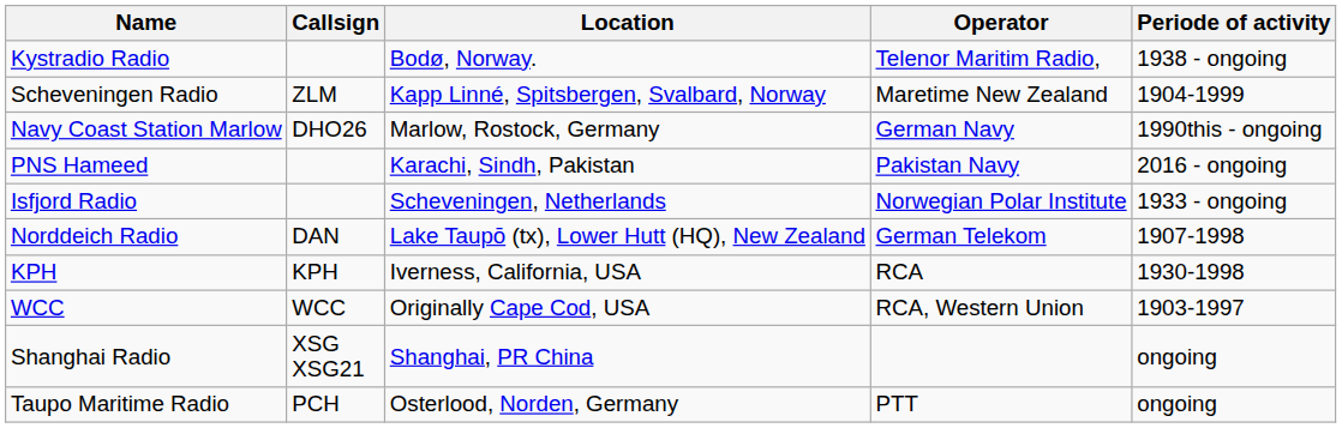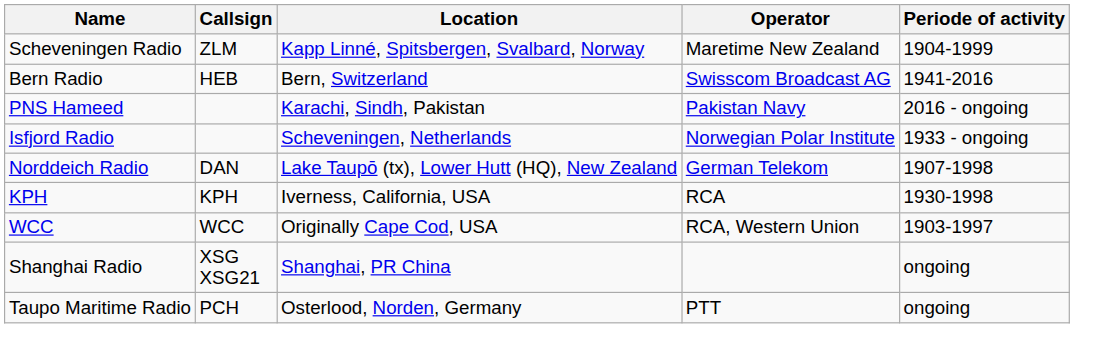- row: Kystradio Radio | Bodø, Norway. | Telenor Maritim Radio, | 1938 - ongoing
- row: Navy Coast Station Marlow | DHO26 | Marlow, Rostock, Germany | German Navy | 1990this - ongoing
+ row: Bern Radio | HEB | Bern, Switzerland | Swisscom Broadcast AG | 1941-2016
